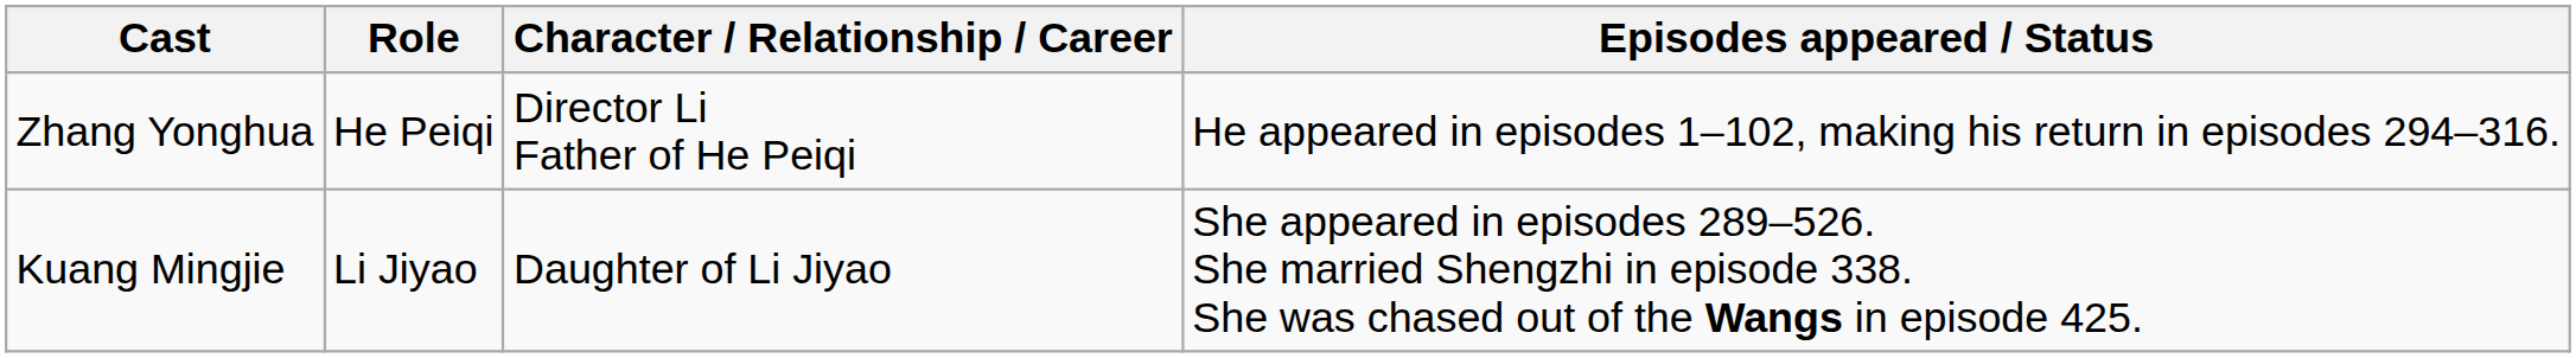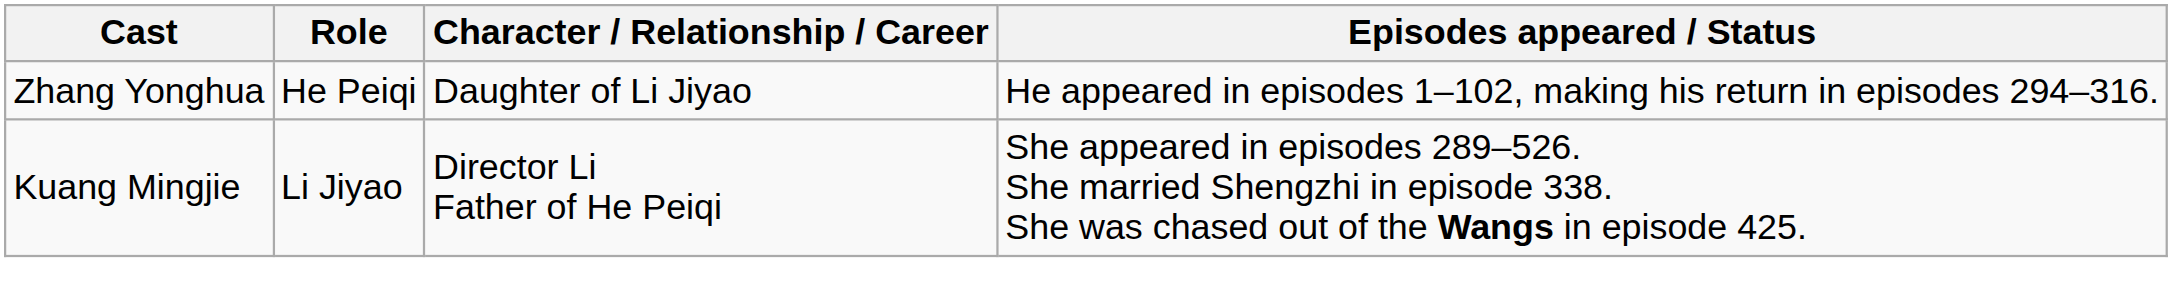Zhang Yonghua | Character / Relationship / Career: Director Li Father of He Peiqi -> Daughter of Li Jiyao
Kuang Mingjie | Character / Relationship / Career: Daughter of Li Jiyao -> Director Li Father of He Peiqi
